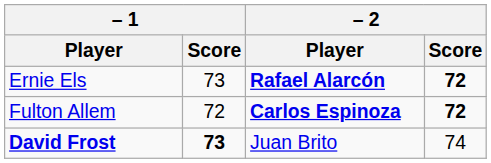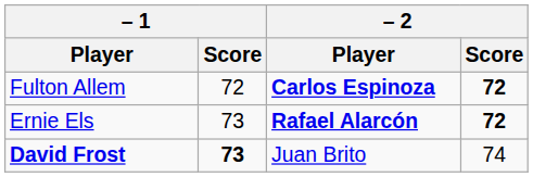rows swapped: Ernie Els <-> Fulton Allem
